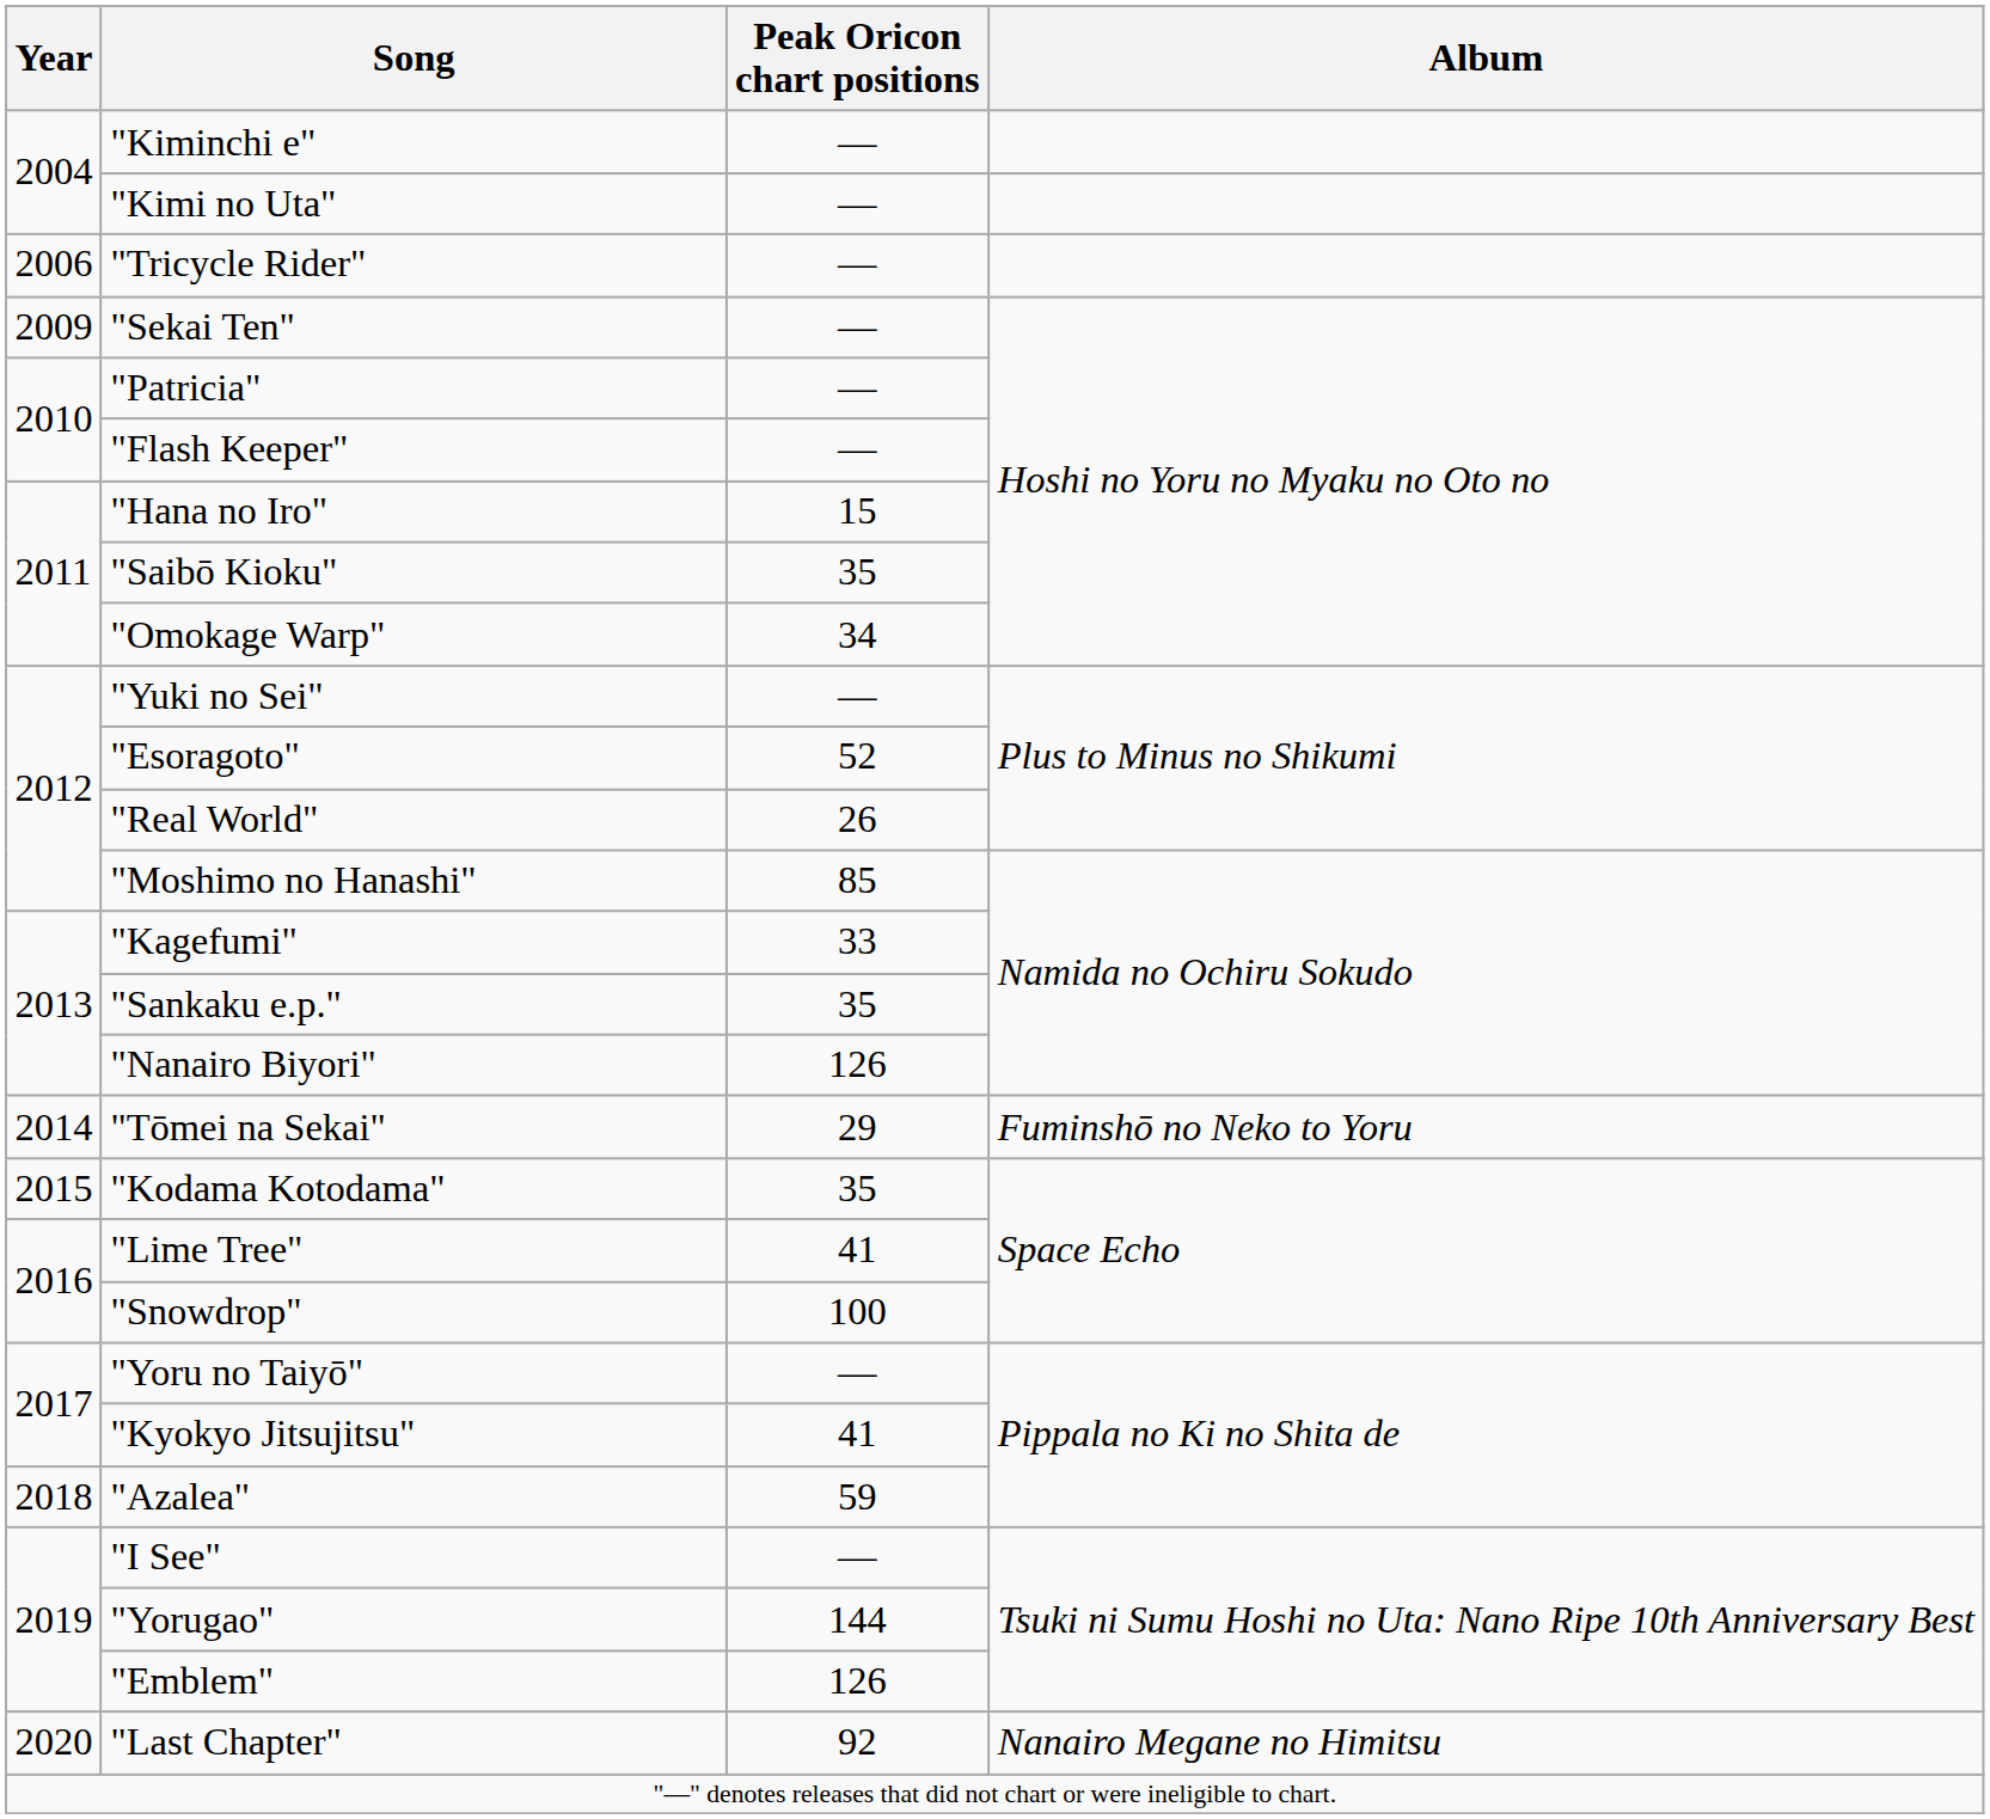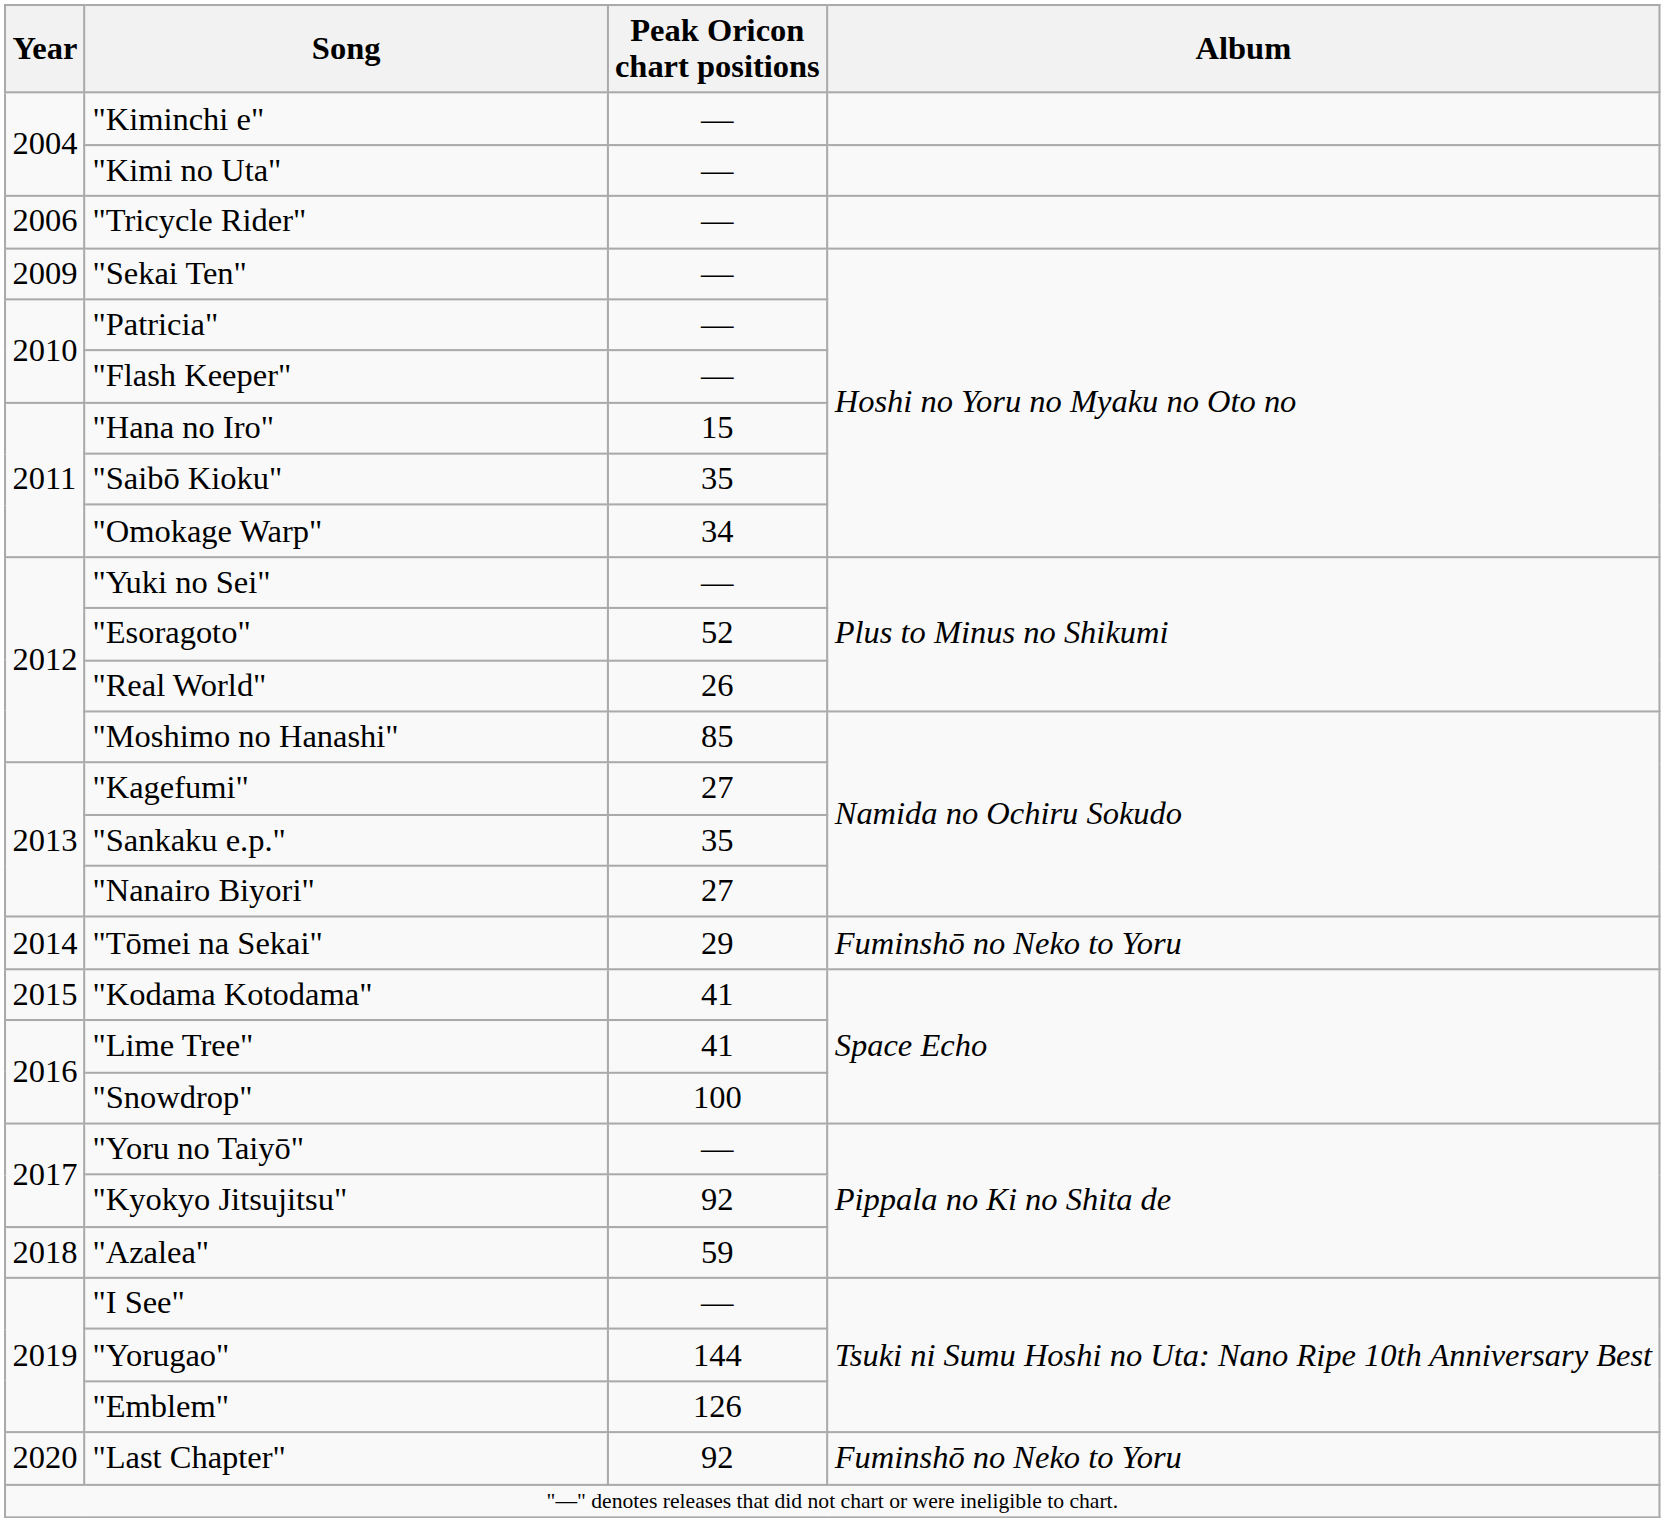"Kagefumi" | Peak Oricon chart positions: 33 -> 27
"Nanairo Biyori" | Peak Oricon chart positions: 126 -> 27
"Kodama Kotodama" | Peak Oricon chart positions: 35 -> 41
"Kyokyo Jitsujitsu" | Peak Oricon chart positions: 41 -> 92
"Last Chapter" | Album: Nanairo Megane no Himitsu -> Fuminshō no Neko to Yoru
